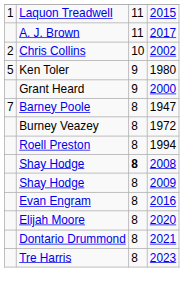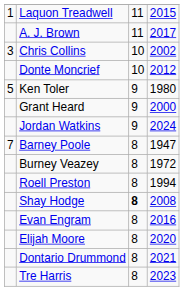Chris Collins | column 1: 2 -> 3
+ row: Donte Moncrief | 10 | 2012
+ row: Jordan Watkins | 9 | 2024
- row: Shay Hodge | 8 | 2009
